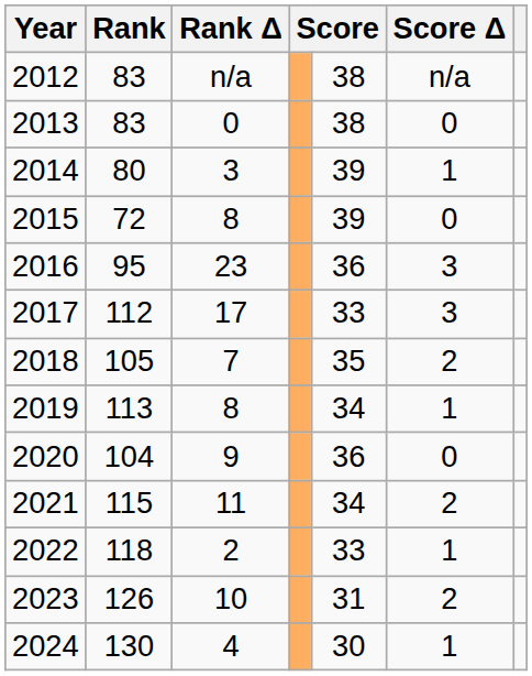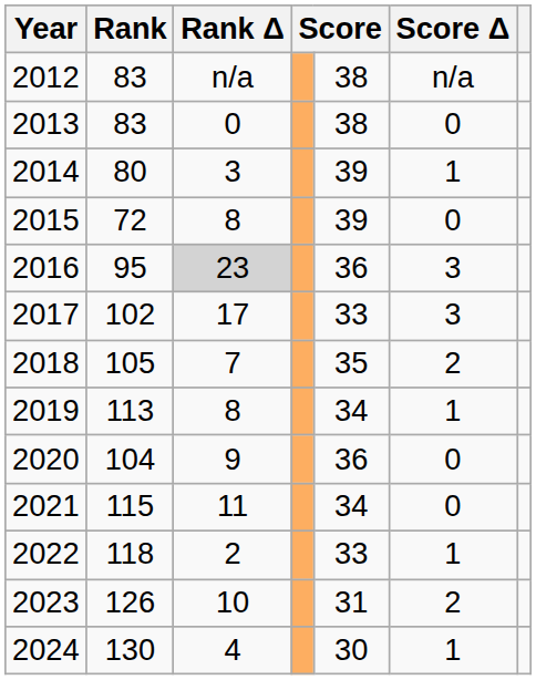2016 | Rank Δ: no background -> lightgrey background
2017 | Rank: 112 -> 102
2021 | Score Δ: 2 -> 0
